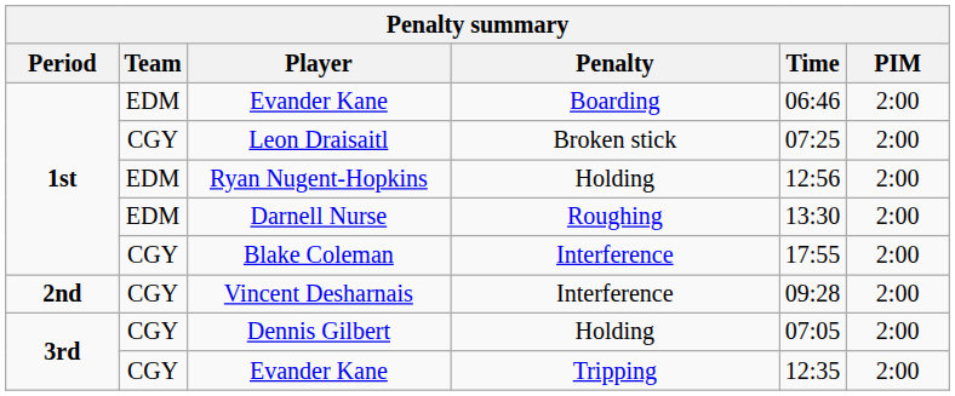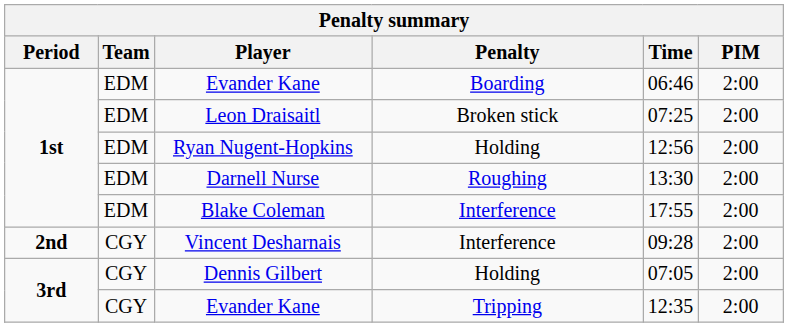Leon Draisaitl | Team: CGY -> EDM
Blake Coleman | Team: CGY -> EDM
